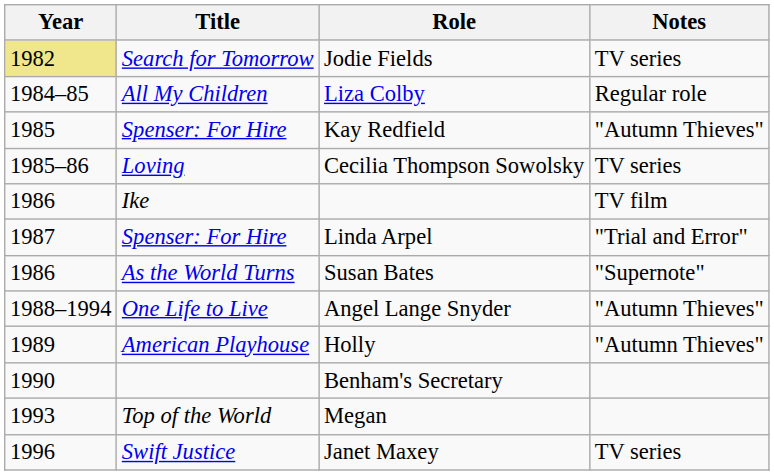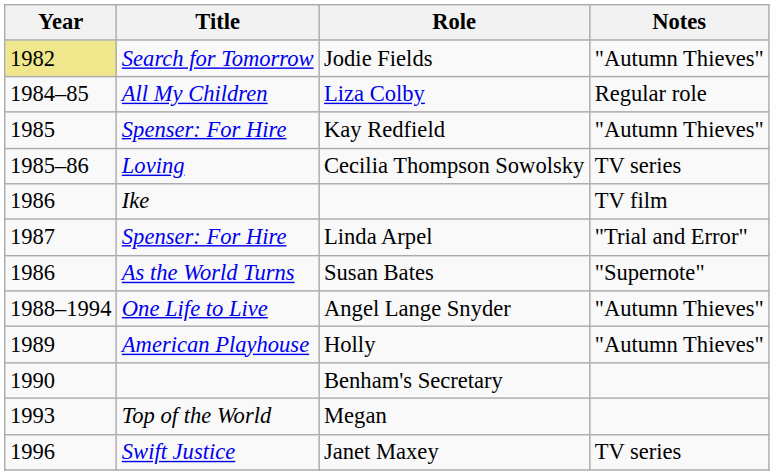Jodie Fields | Notes: TV series -> "Autumn Thieves"
